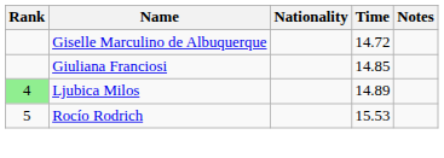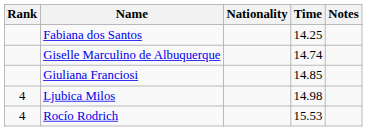+ row: Fabiana dos Santos | 14.25
Giselle Marculino de Albuquerque | Time: 14.72 -> 14.74
Ljubica Milos | Rank: lightgreen background -> no background
Ljubica Milos | Time: 14.89 -> 14.98
Rocío Rodrich | Rank: 5 -> 4
